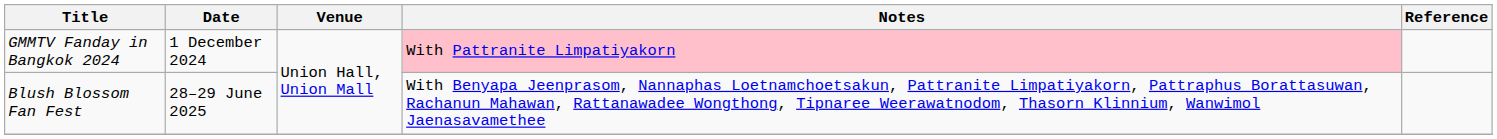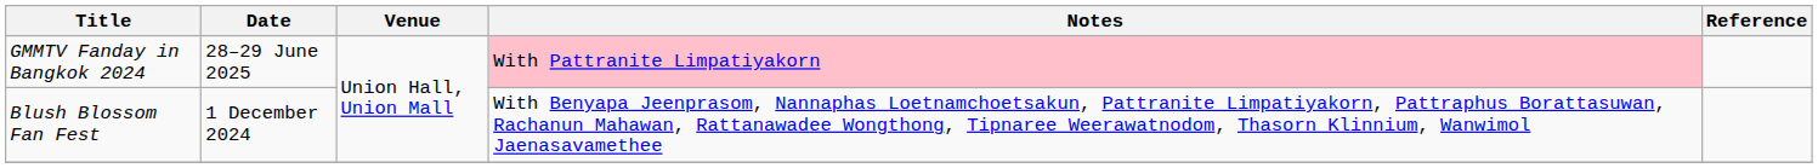GMMTV Fanday in Bangkok 2024 | Date: 1 December 2024 -> 28–29 June 2025
Blush Blossom Fan Fest | Date: 28–29 June 2025 -> 1 December 2024
